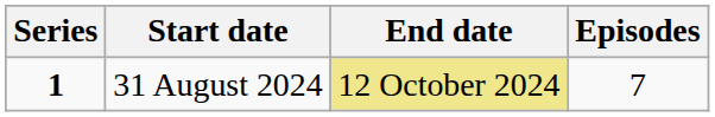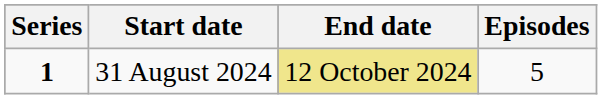31 August 2024 | Episodes: 7 -> 5
